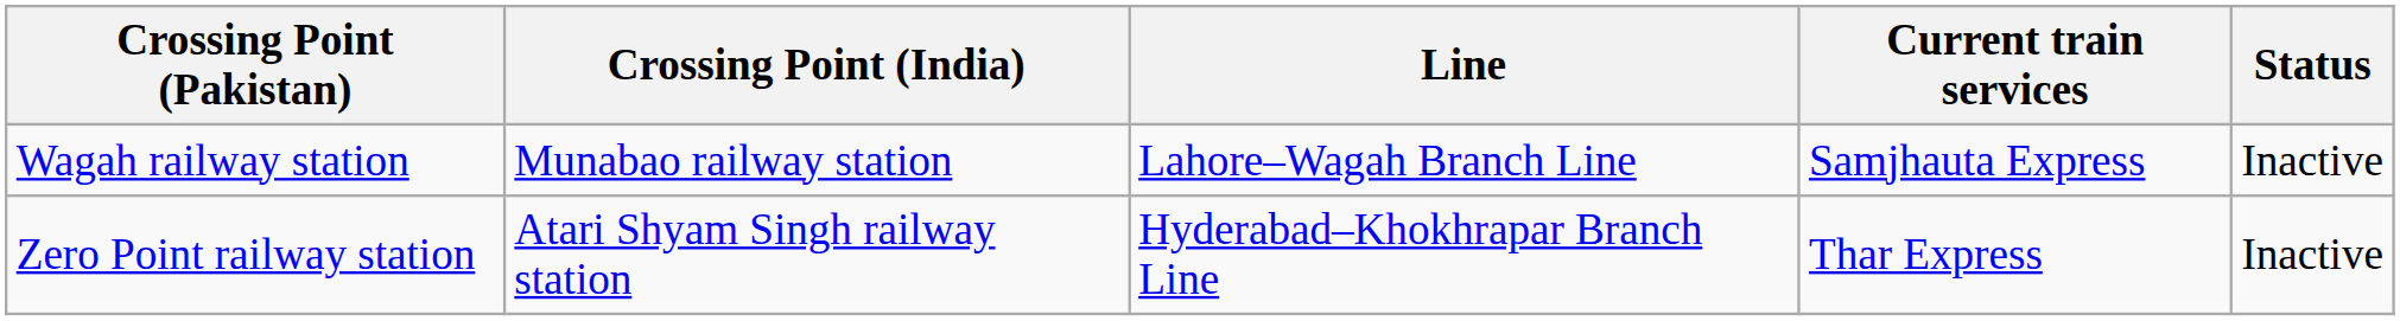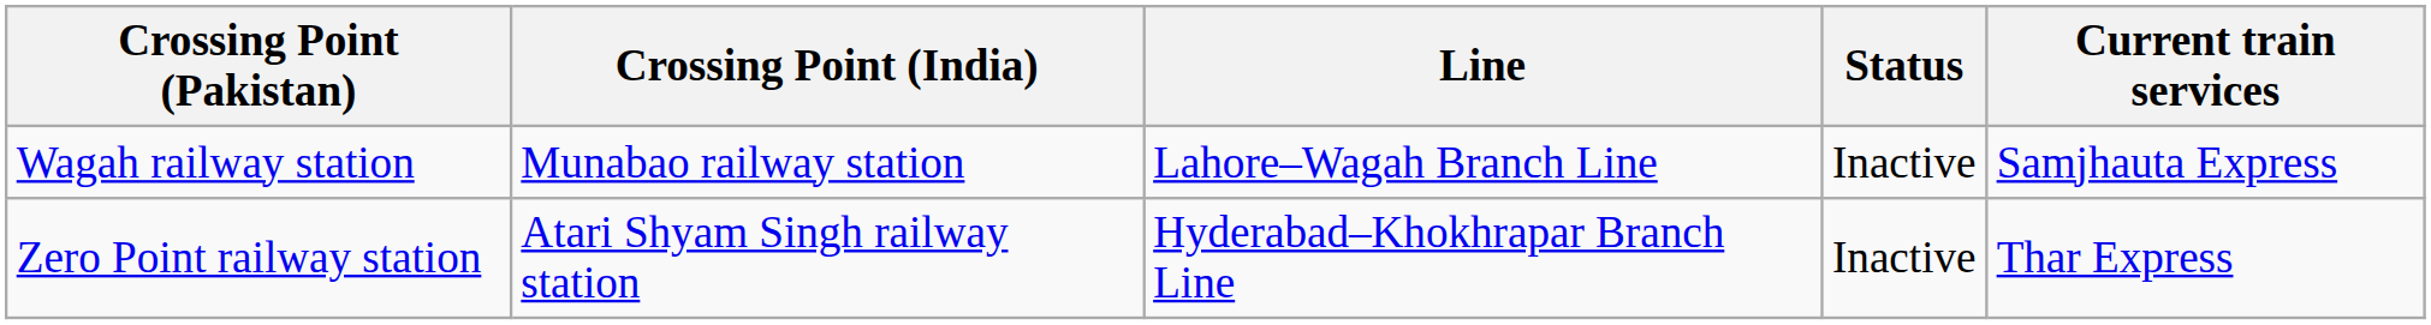columns swapped: Status <-> Current train services
